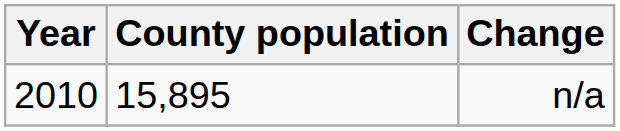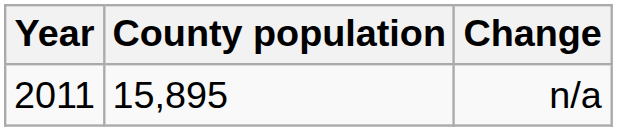n/a | Year: 2010 -> 2011
